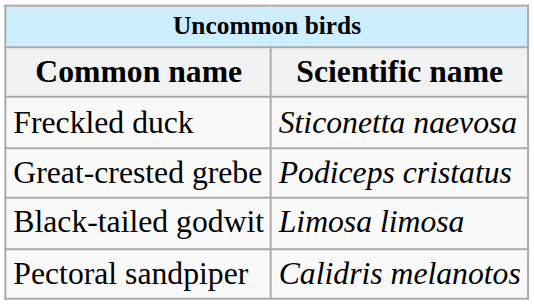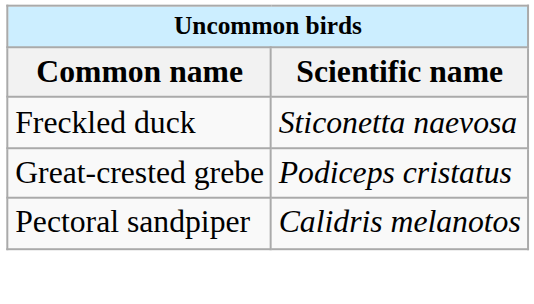- row: Black-tailed godwit | Limosa limosa
